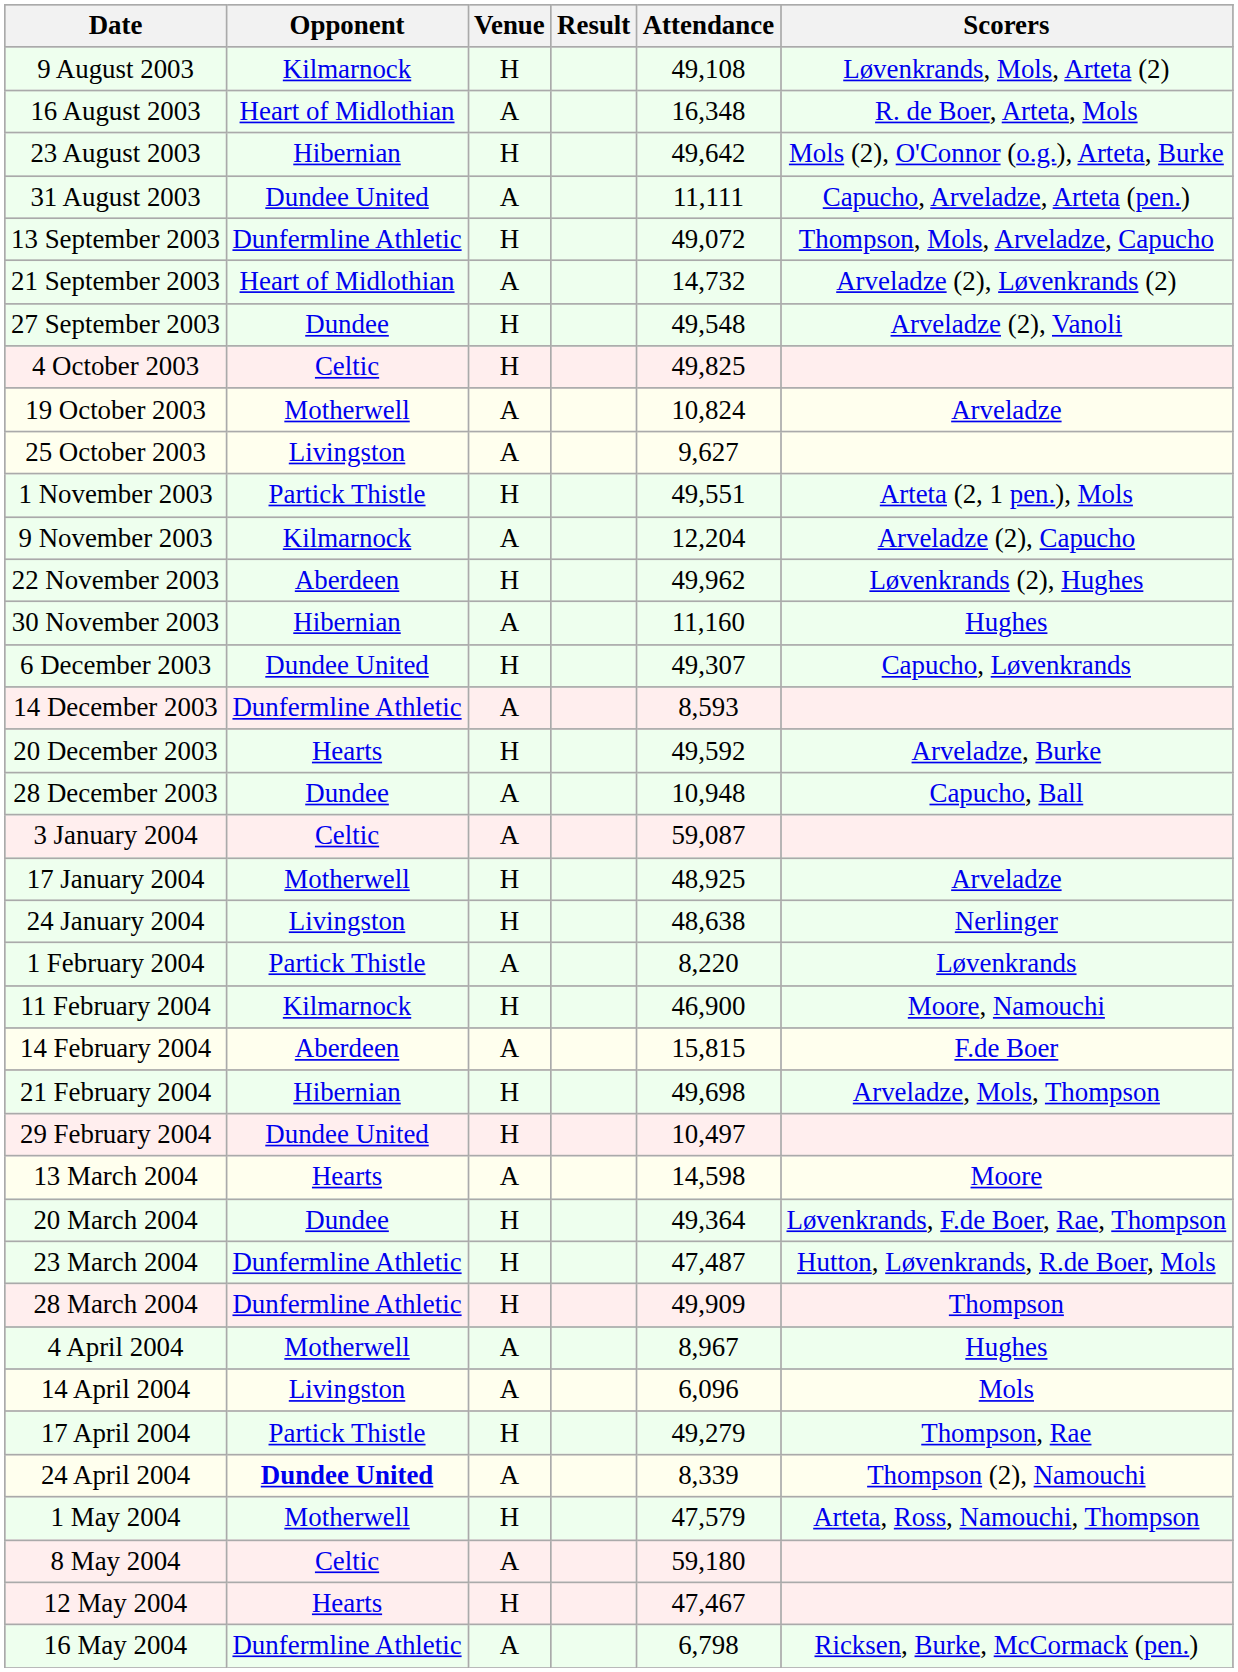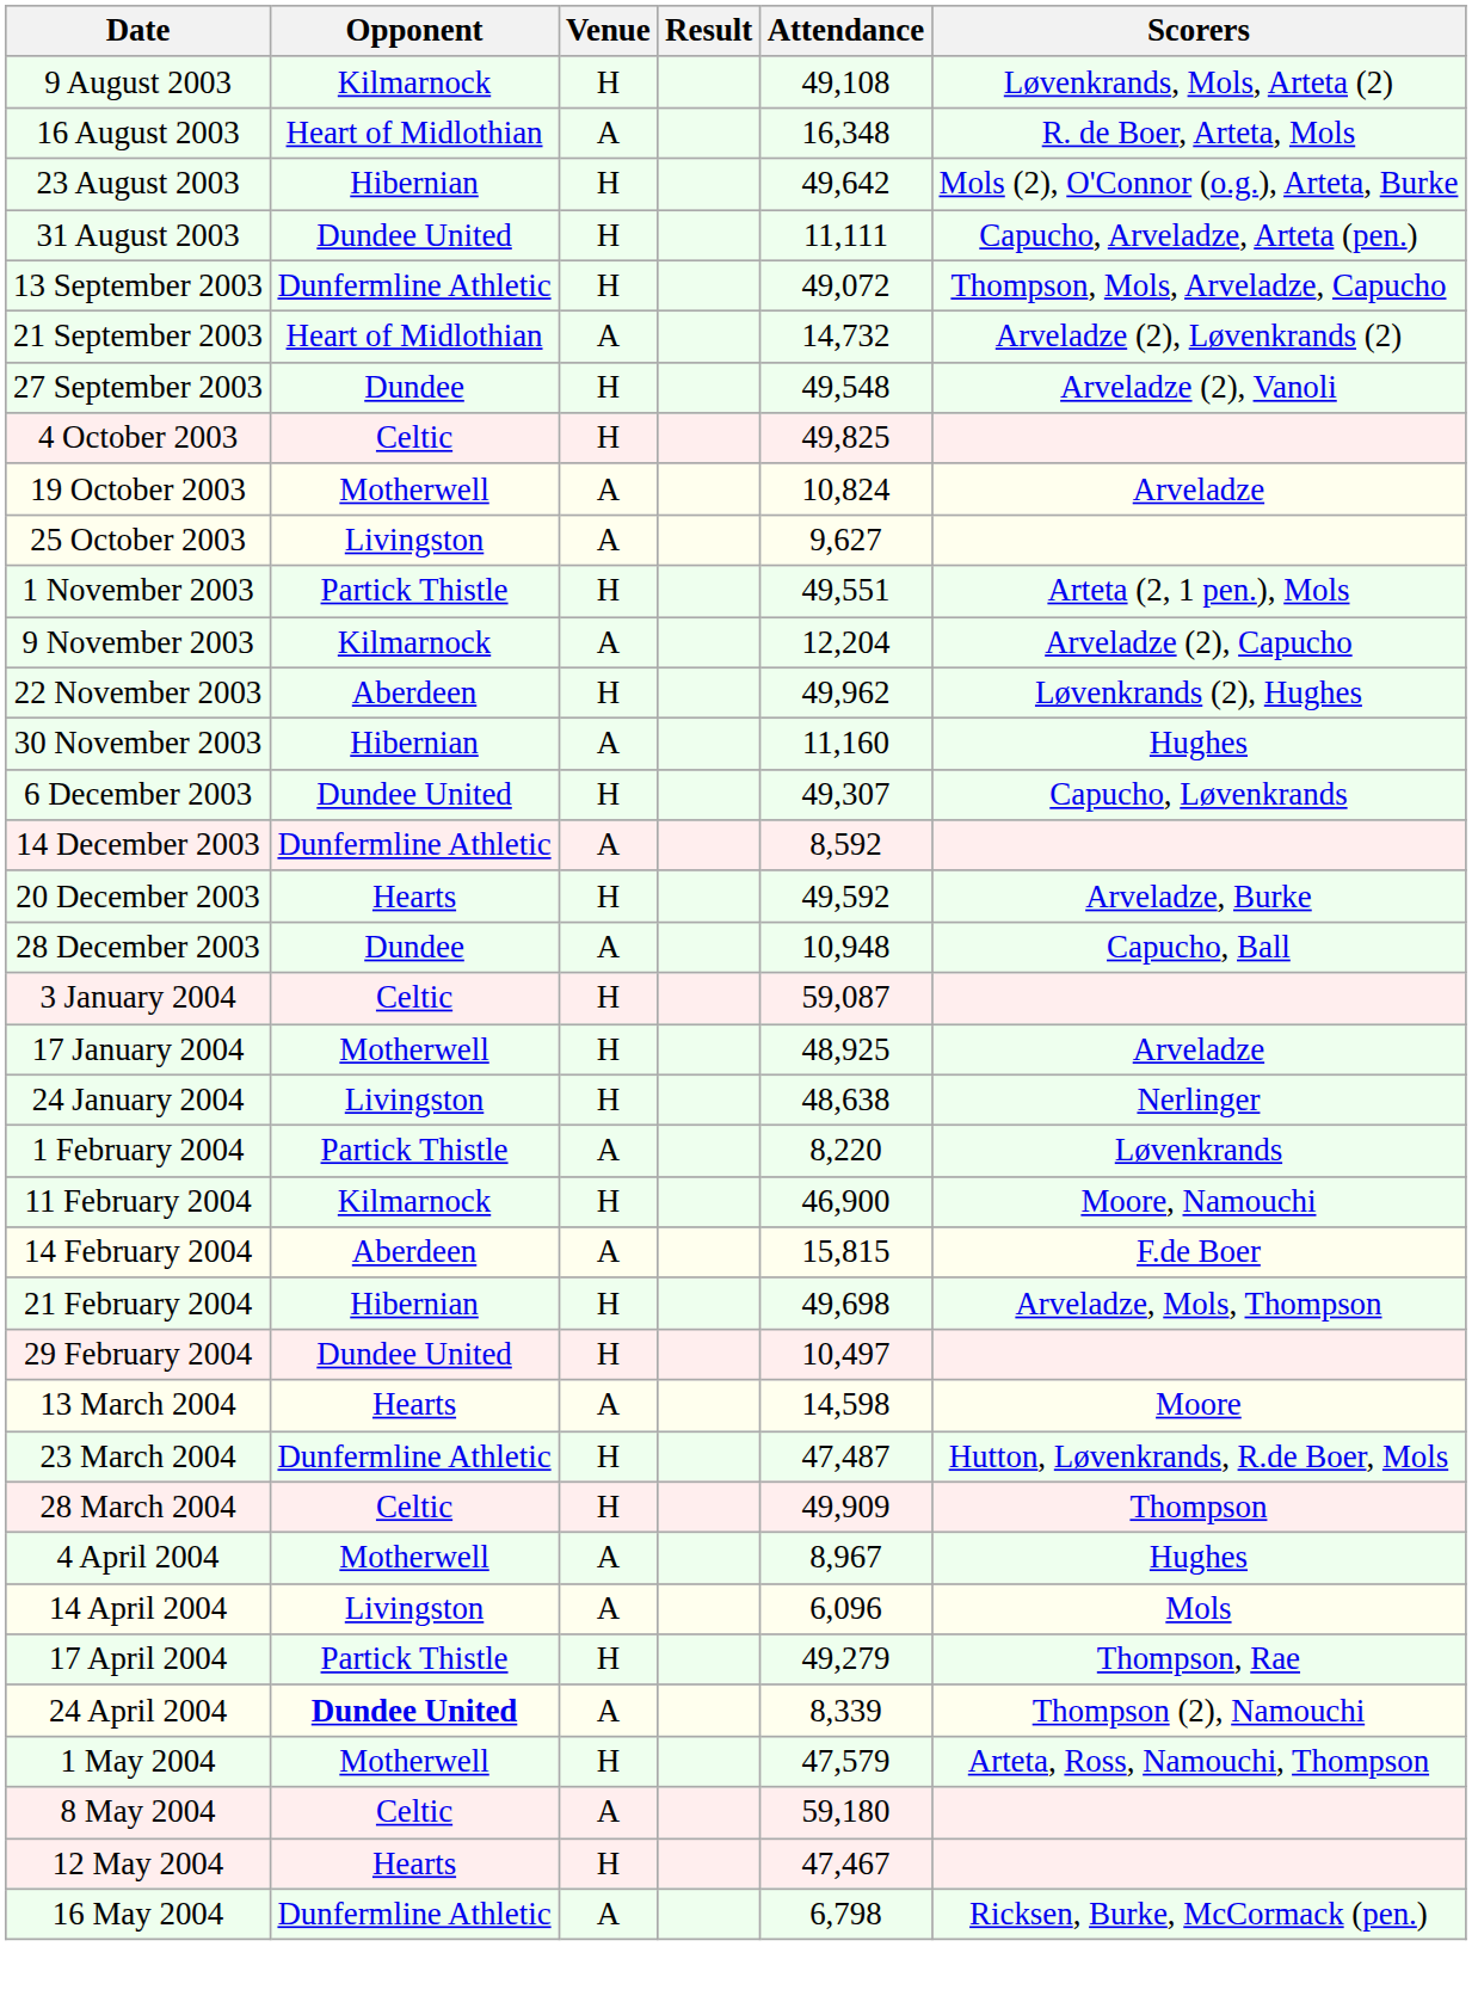31 August 2003 | Venue: A -> H
14 December 2003 | Attendance: 8,593 -> 8,592
3 January 2004 | Venue: A -> H
- row: 20 March 2004 | Dundee | H | 49,364 | Løvenkrands, F.de Boer, Rae, Thompson
28 March 2004 | Opponent: Dunfermline Athletic -> Celtic
